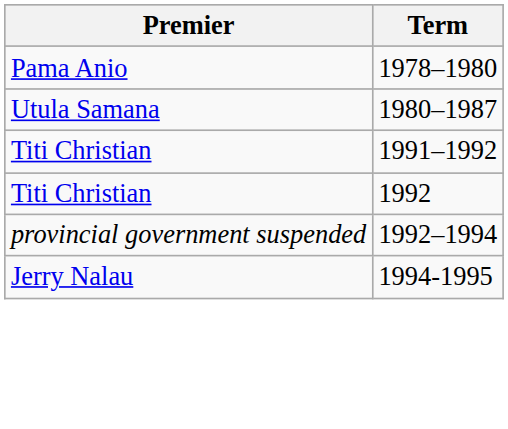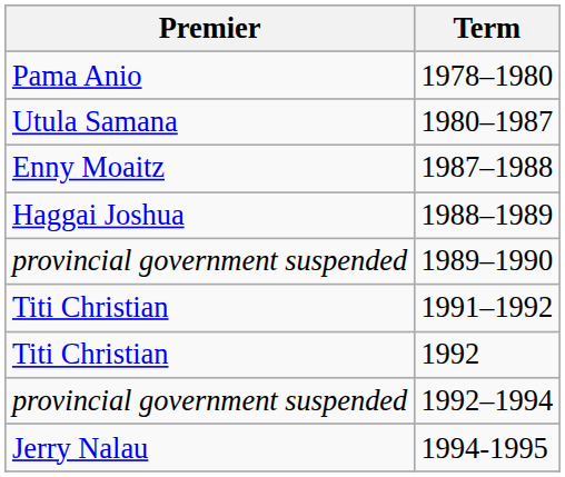+ row: Enny Moaitz | 1987–1988
+ row: Haggai Joshua | 1988–1989
+ row: provincial government suspended | 1989–1990
